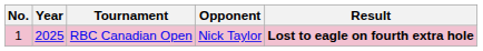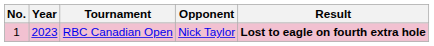RBC Canadian Open | Year: 2025 -> 2023
